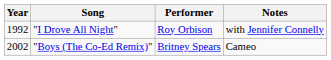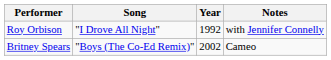columns swapped: Year <-> Performer
